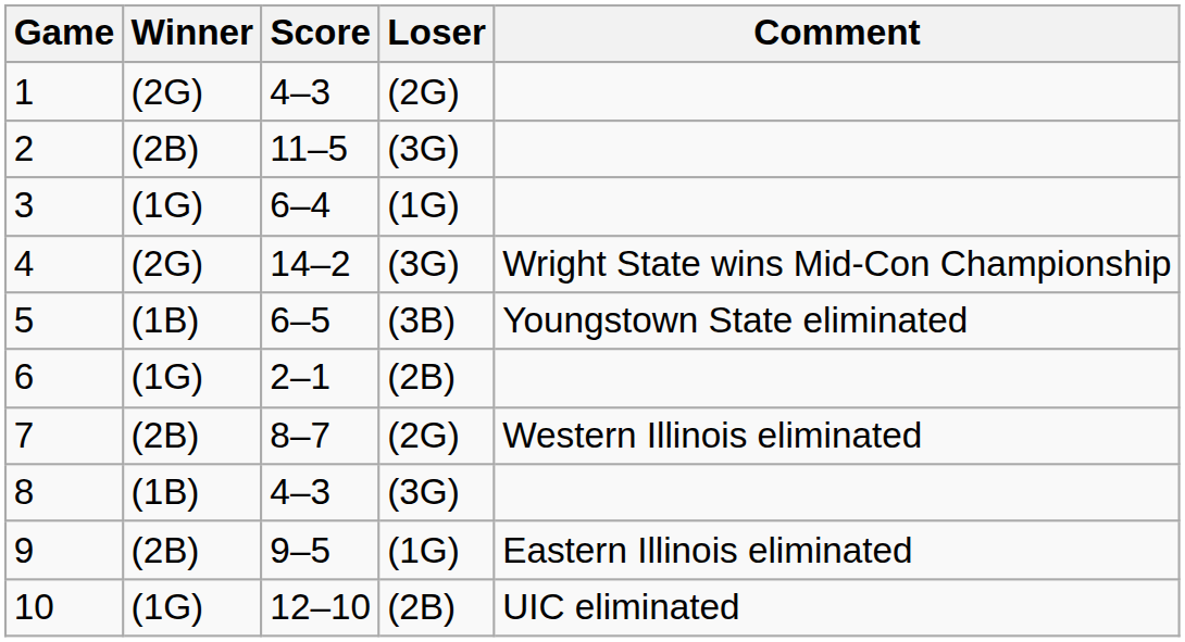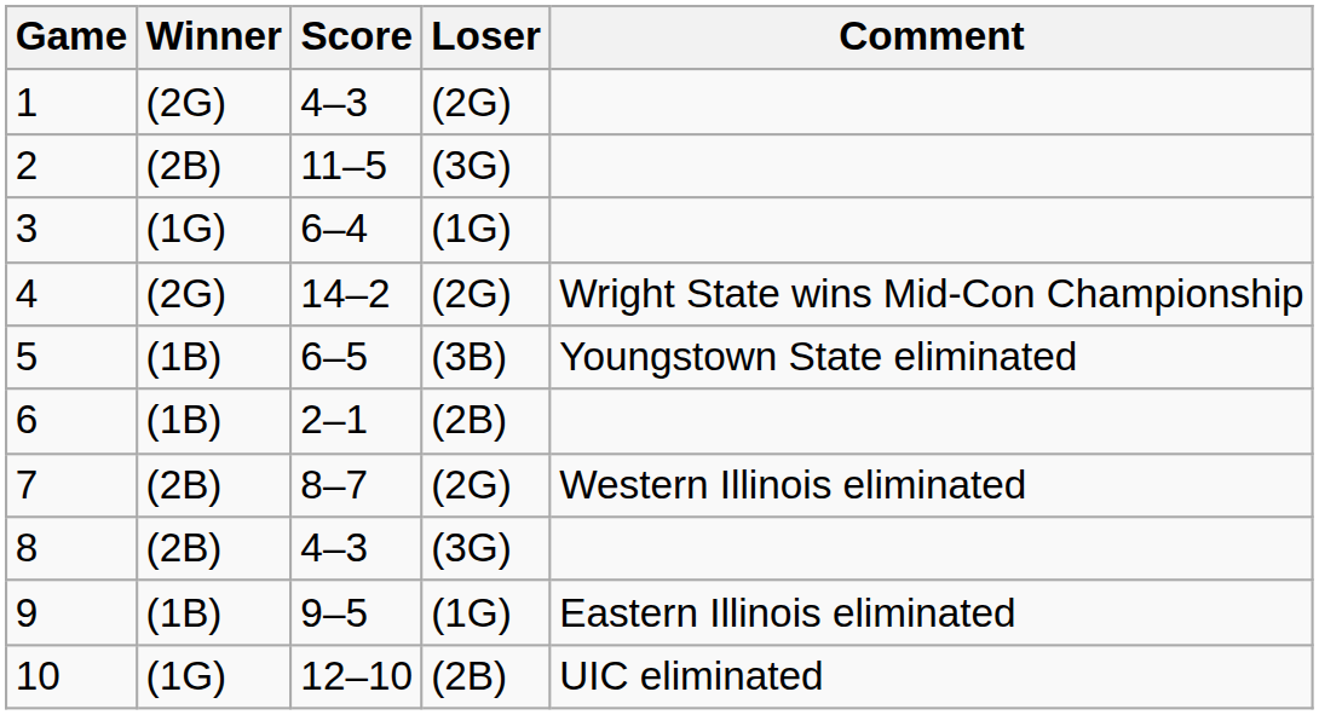4 | Loser: (3G) -> (2G)
6 | Winner: (1G) -> (1B)
8 | Winner: (1B) -> (2B)
9 | Winner: (2B) -> (1B)
